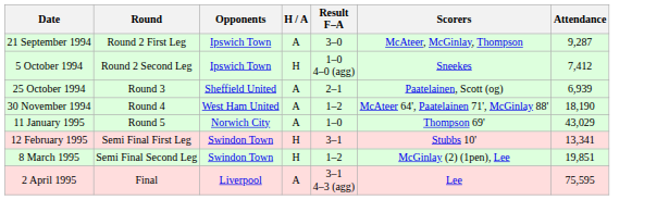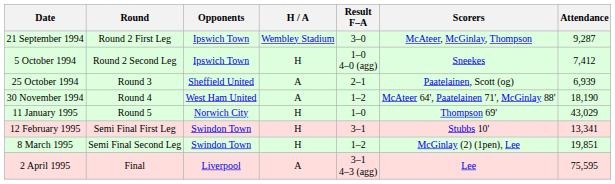21 September 1994 | H / A: A -> Wembley Stadium
11 January 1995 | H / A: A -> H
